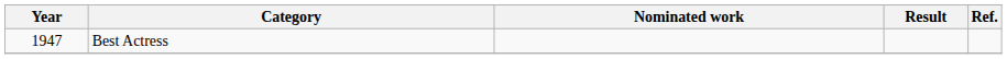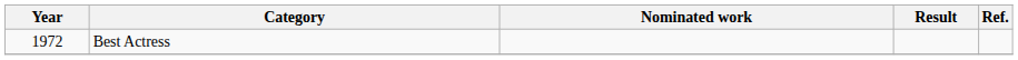Best Actress | Year: 1947 -> 1972
